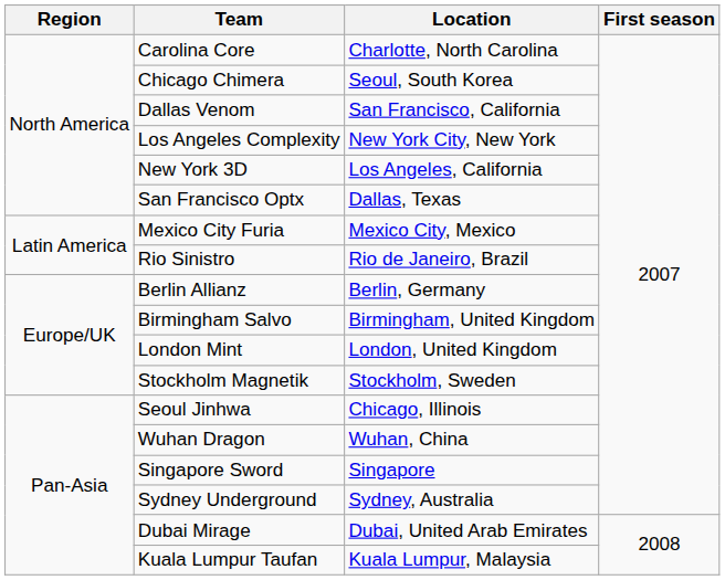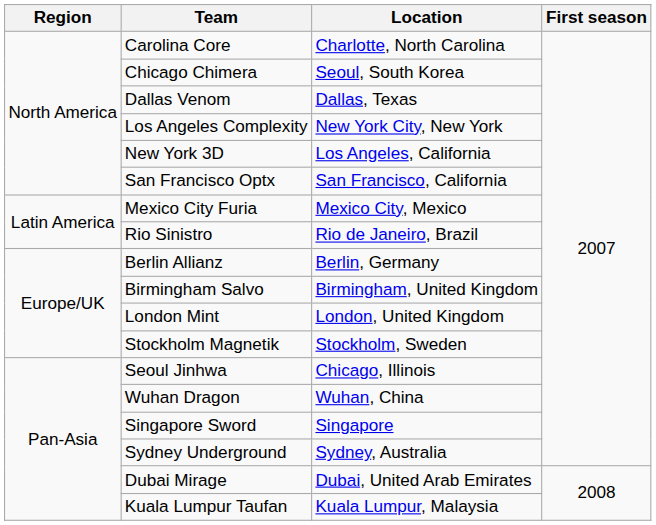Dallas Venom | Location: San Francisco, California -> Dallas, Texas
San Francisco Optx | Location: Dallas, Texas -> San Francisco, California
